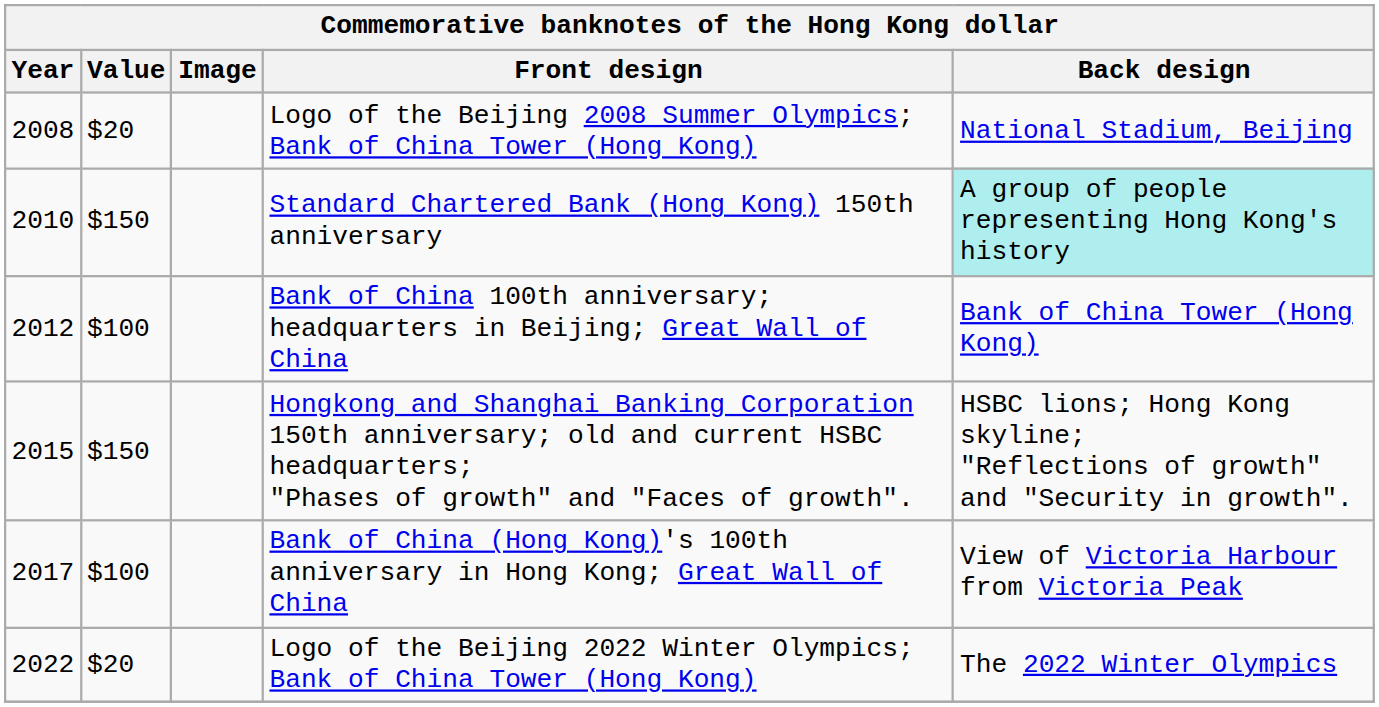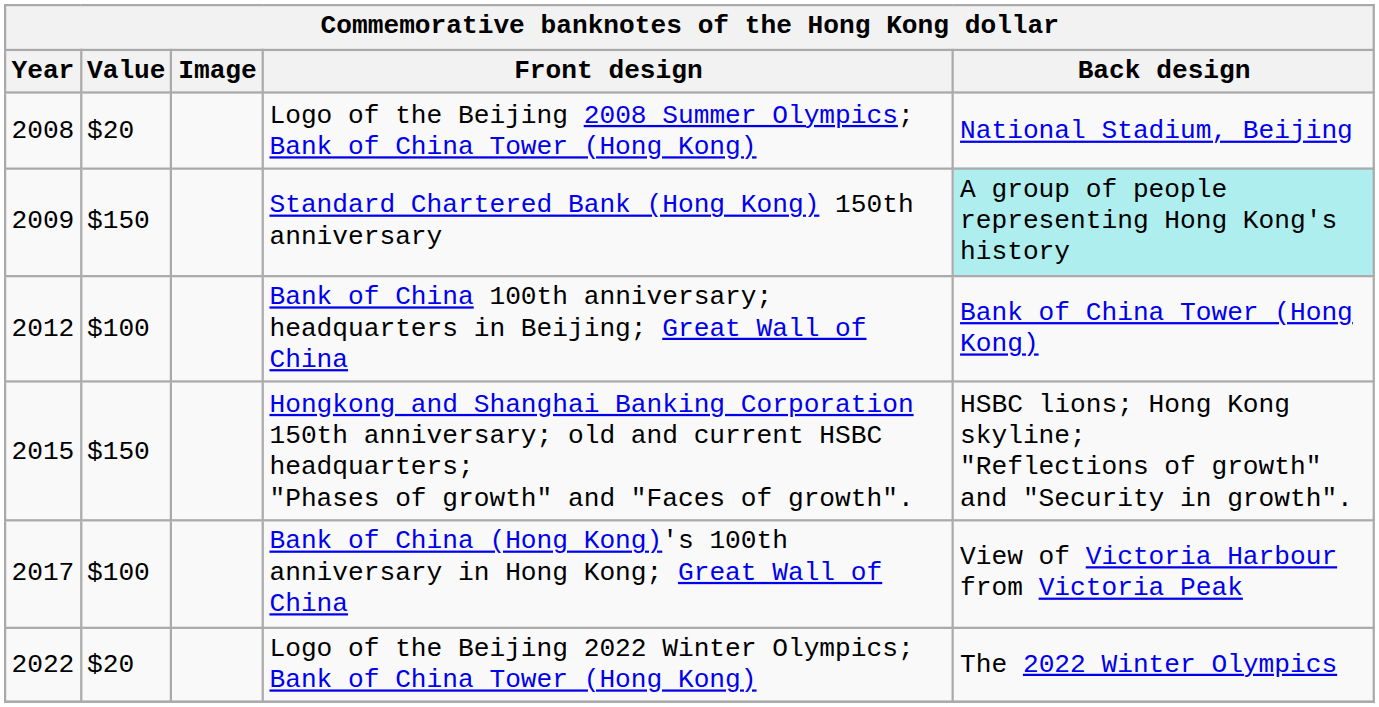Standard Chartered Bank (Hong Kong) 150th anniversary | Year: 2010 -> 2009
